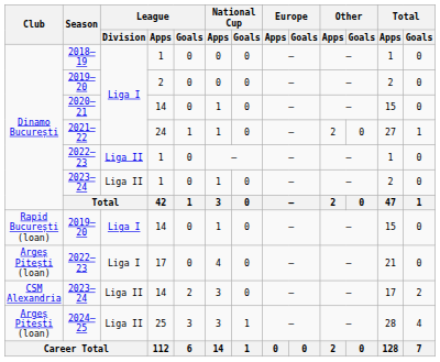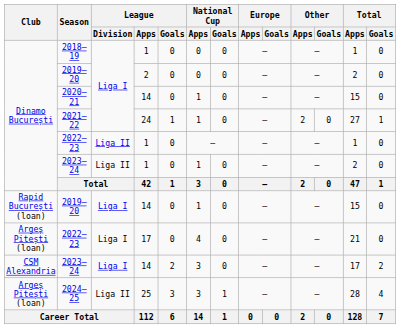2023–24 / 14 | League / Division: Liga II -> Liga I
